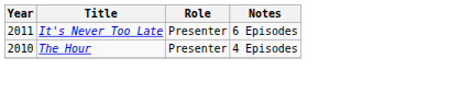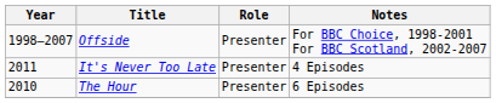+ row: 1998–2007 | Offside | Presenter | For BBC Choice, 1998-2001 For BBC Scotland, 2002-2007
It's Never Too Late | Notes: 6 Episodes -> 4 Episodes
The Hour | Notes: 4 Episodes -> 6 Episodes
